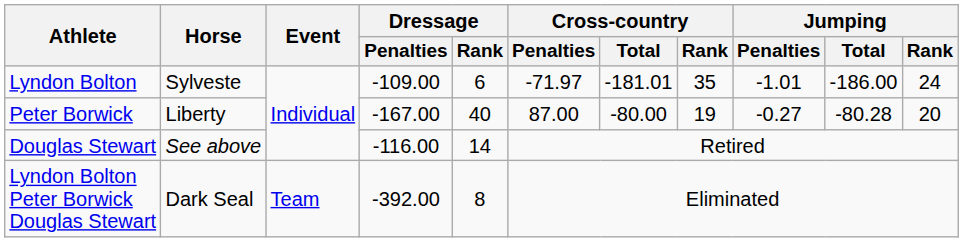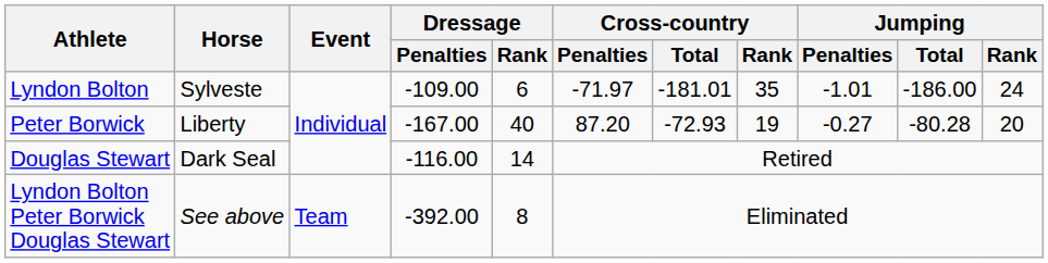Peter Borwick | Cross-country / Penalties: 87.00 -> 87.20
Peter Borwick | Cross-country / Total: -80.00 -> -72.93
Douglas Stewart | Horse: See above -> Dark Seal
Lyndon Bolton Peter Borwick Douglas Stewart | Horse: Dark Seal -> See above
